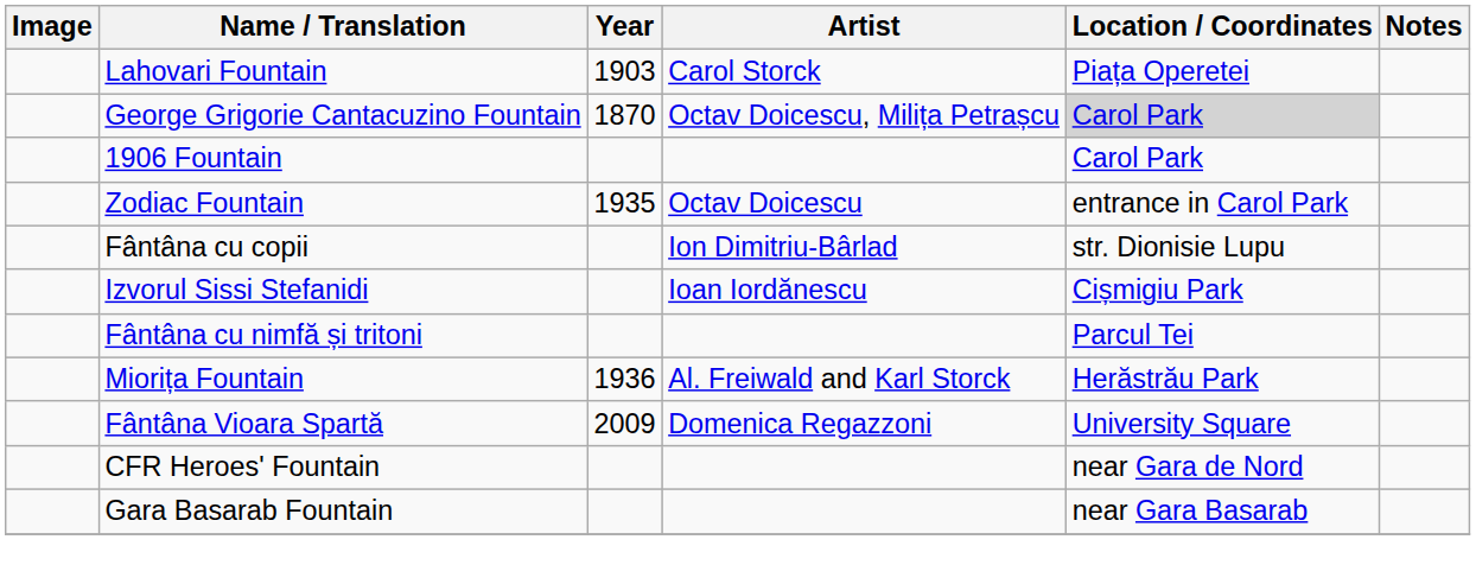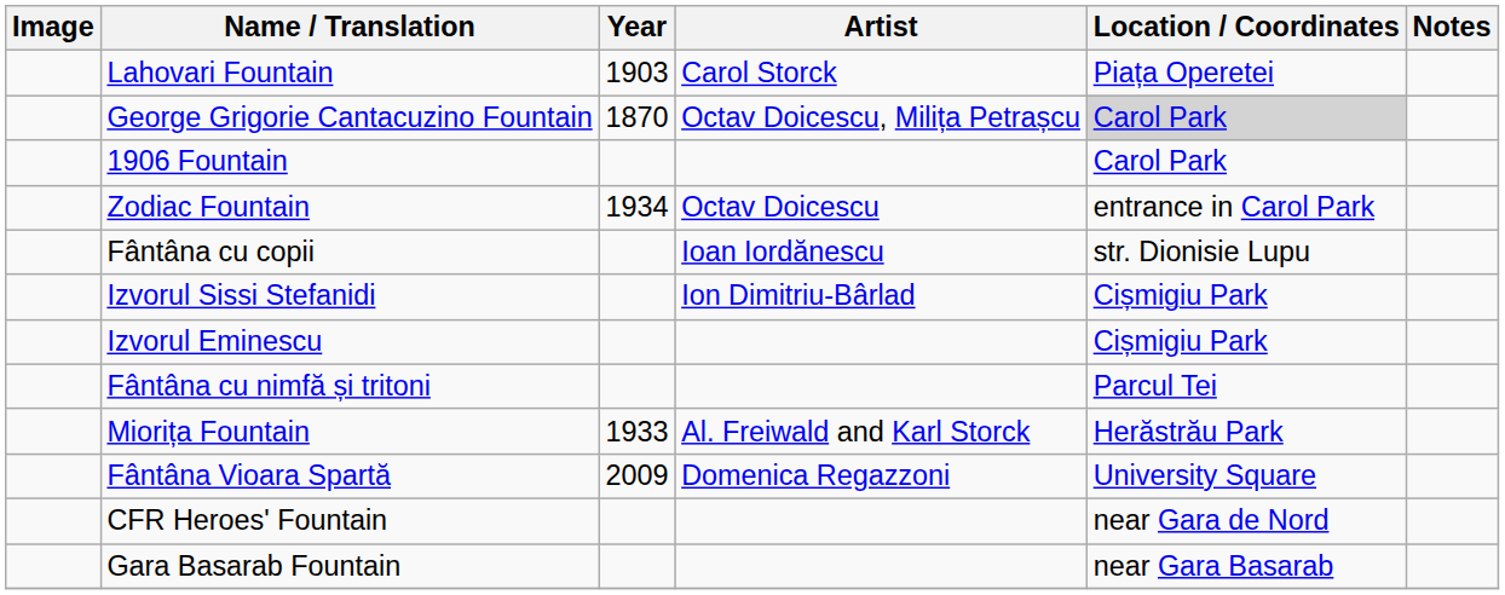Zodiac Fountain | Year: 1935 -> 1934
Fântâna cu copii | Artist: Ion Dimitriu-Bârlad -> Ioan Iordănescu
Izvorul Sissi Stefanidi | Artist: Ioan Iordănescu -> Ion Dimitriu-Bârlad
+ row: Izvorul Eminescu | Cișmigiu Park
Miorița Fountain | Year: 1936 -> 1933
